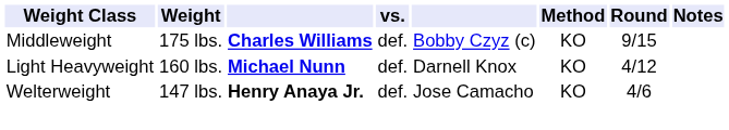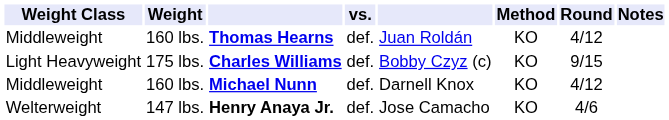+ row: Middleweight | 160 lbs. | Thomas Hearns | def. | Juan Roldán | KO | 4/12
Charles Williams | Weight Class: Middleweight -> Light Heavyweight
Michael Nunn | Weight Class: Light Heavyweight -> Middleweight
